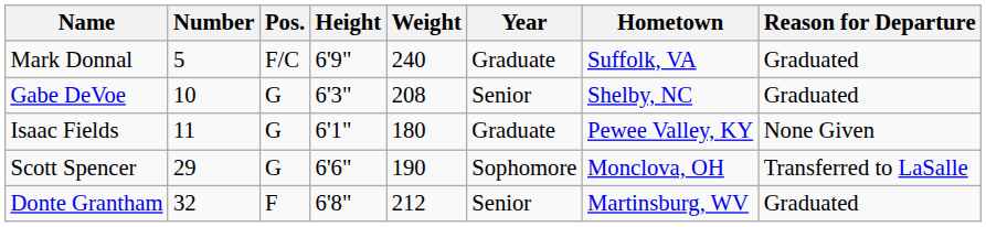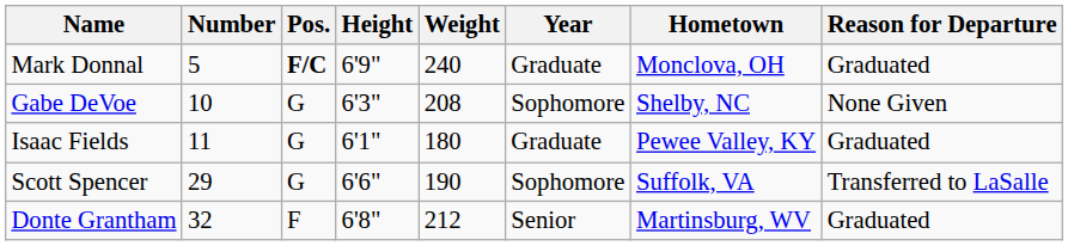Mark Donnal | Pos.: normal -> bold
Mark Donnal | Hometown: Suffolk, VA -> Monclova, OH
Gabe DeVoe | Year: Senior -> Sophomore
Gabe DeVoe | Reason for Departure: Graduated -> None Given
Isaac Fields | Reason for Departure: None Given -> Graduated
Scott Spencer | Hometown: Monclova, OH -> Suffolk, VA
